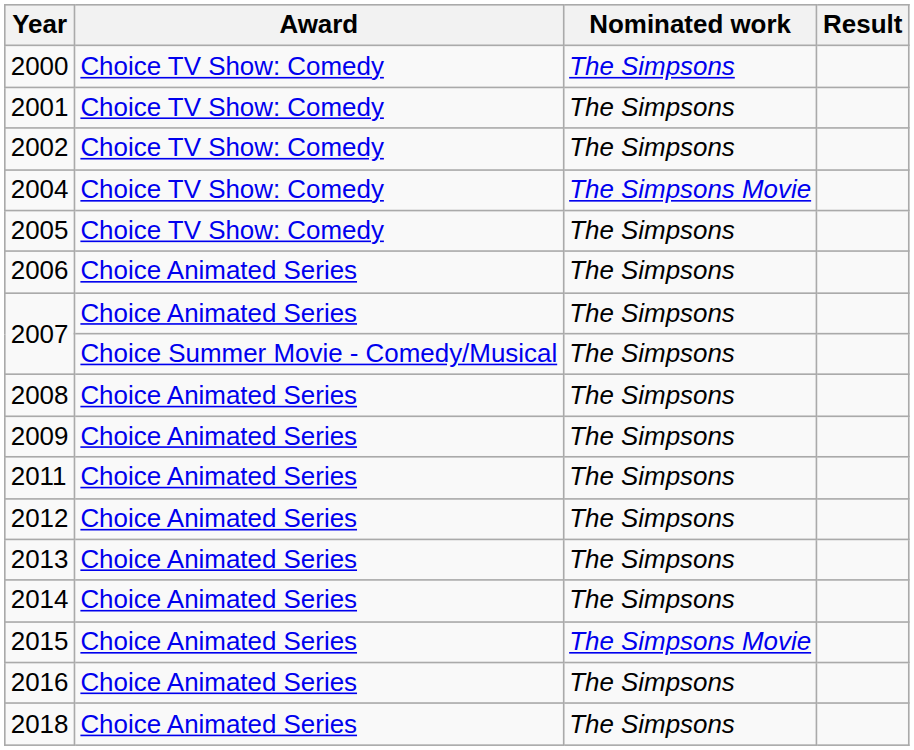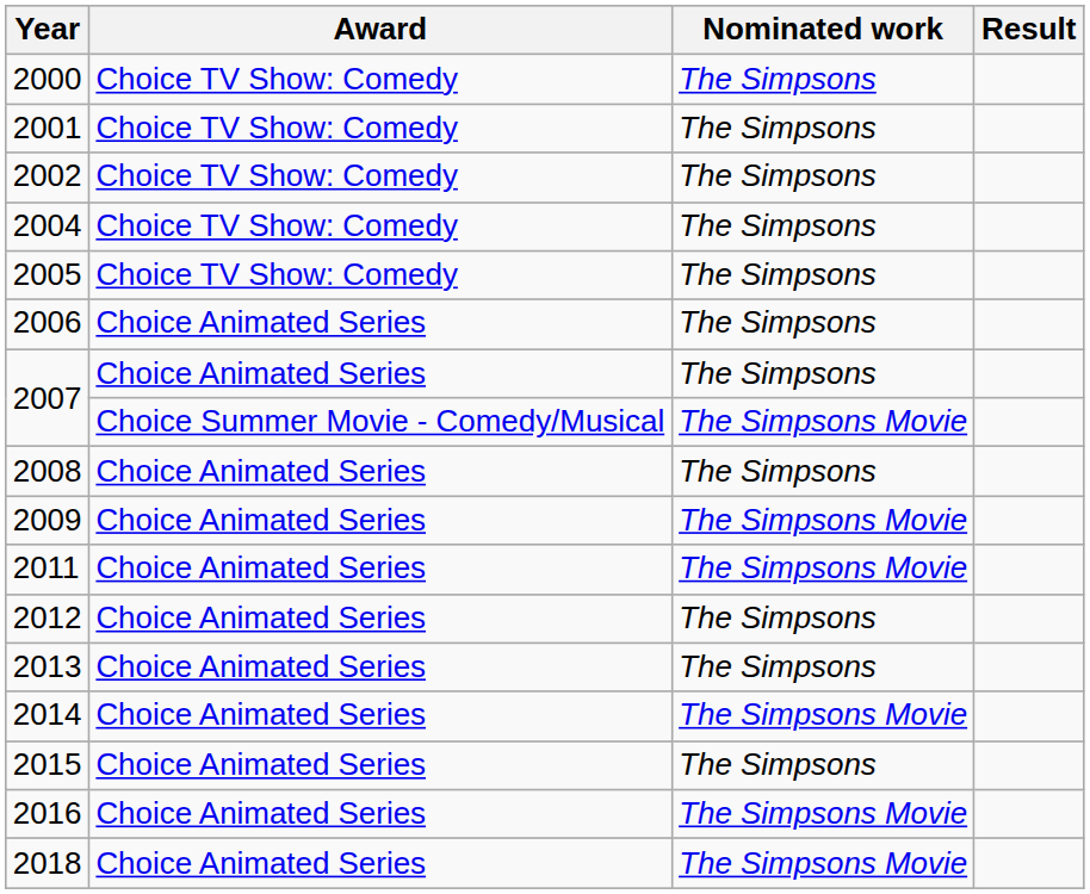2004 | Nominated work: The Simpsons Movie -> The Simpsons
2007 / Choice Summer Movie - Comedy/Musical | Nominated work: The Simpsons -> The Simpsons Movie
2009 | Nominated work: The Simpsons -> The Simpsons Movie
2011 | Nominated work: The Simpsons -> The Simpsons Movie
2014 | Nominated work: The Simpsons -> The Simpsons Movie
2015 | Nominated work: The Simpsons Movie -> The Simpsons
2016 | Nominated work: The Simpsons -> The Simpsons Movie
2018 | Nominated work: The Simpsons -> The Simpsons Movie
